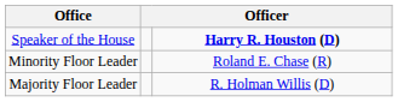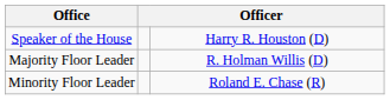Speaker of the House | column 3: bold -> normal
rows swapped: Majority Floor Leader <-> Minority Floor Leader
